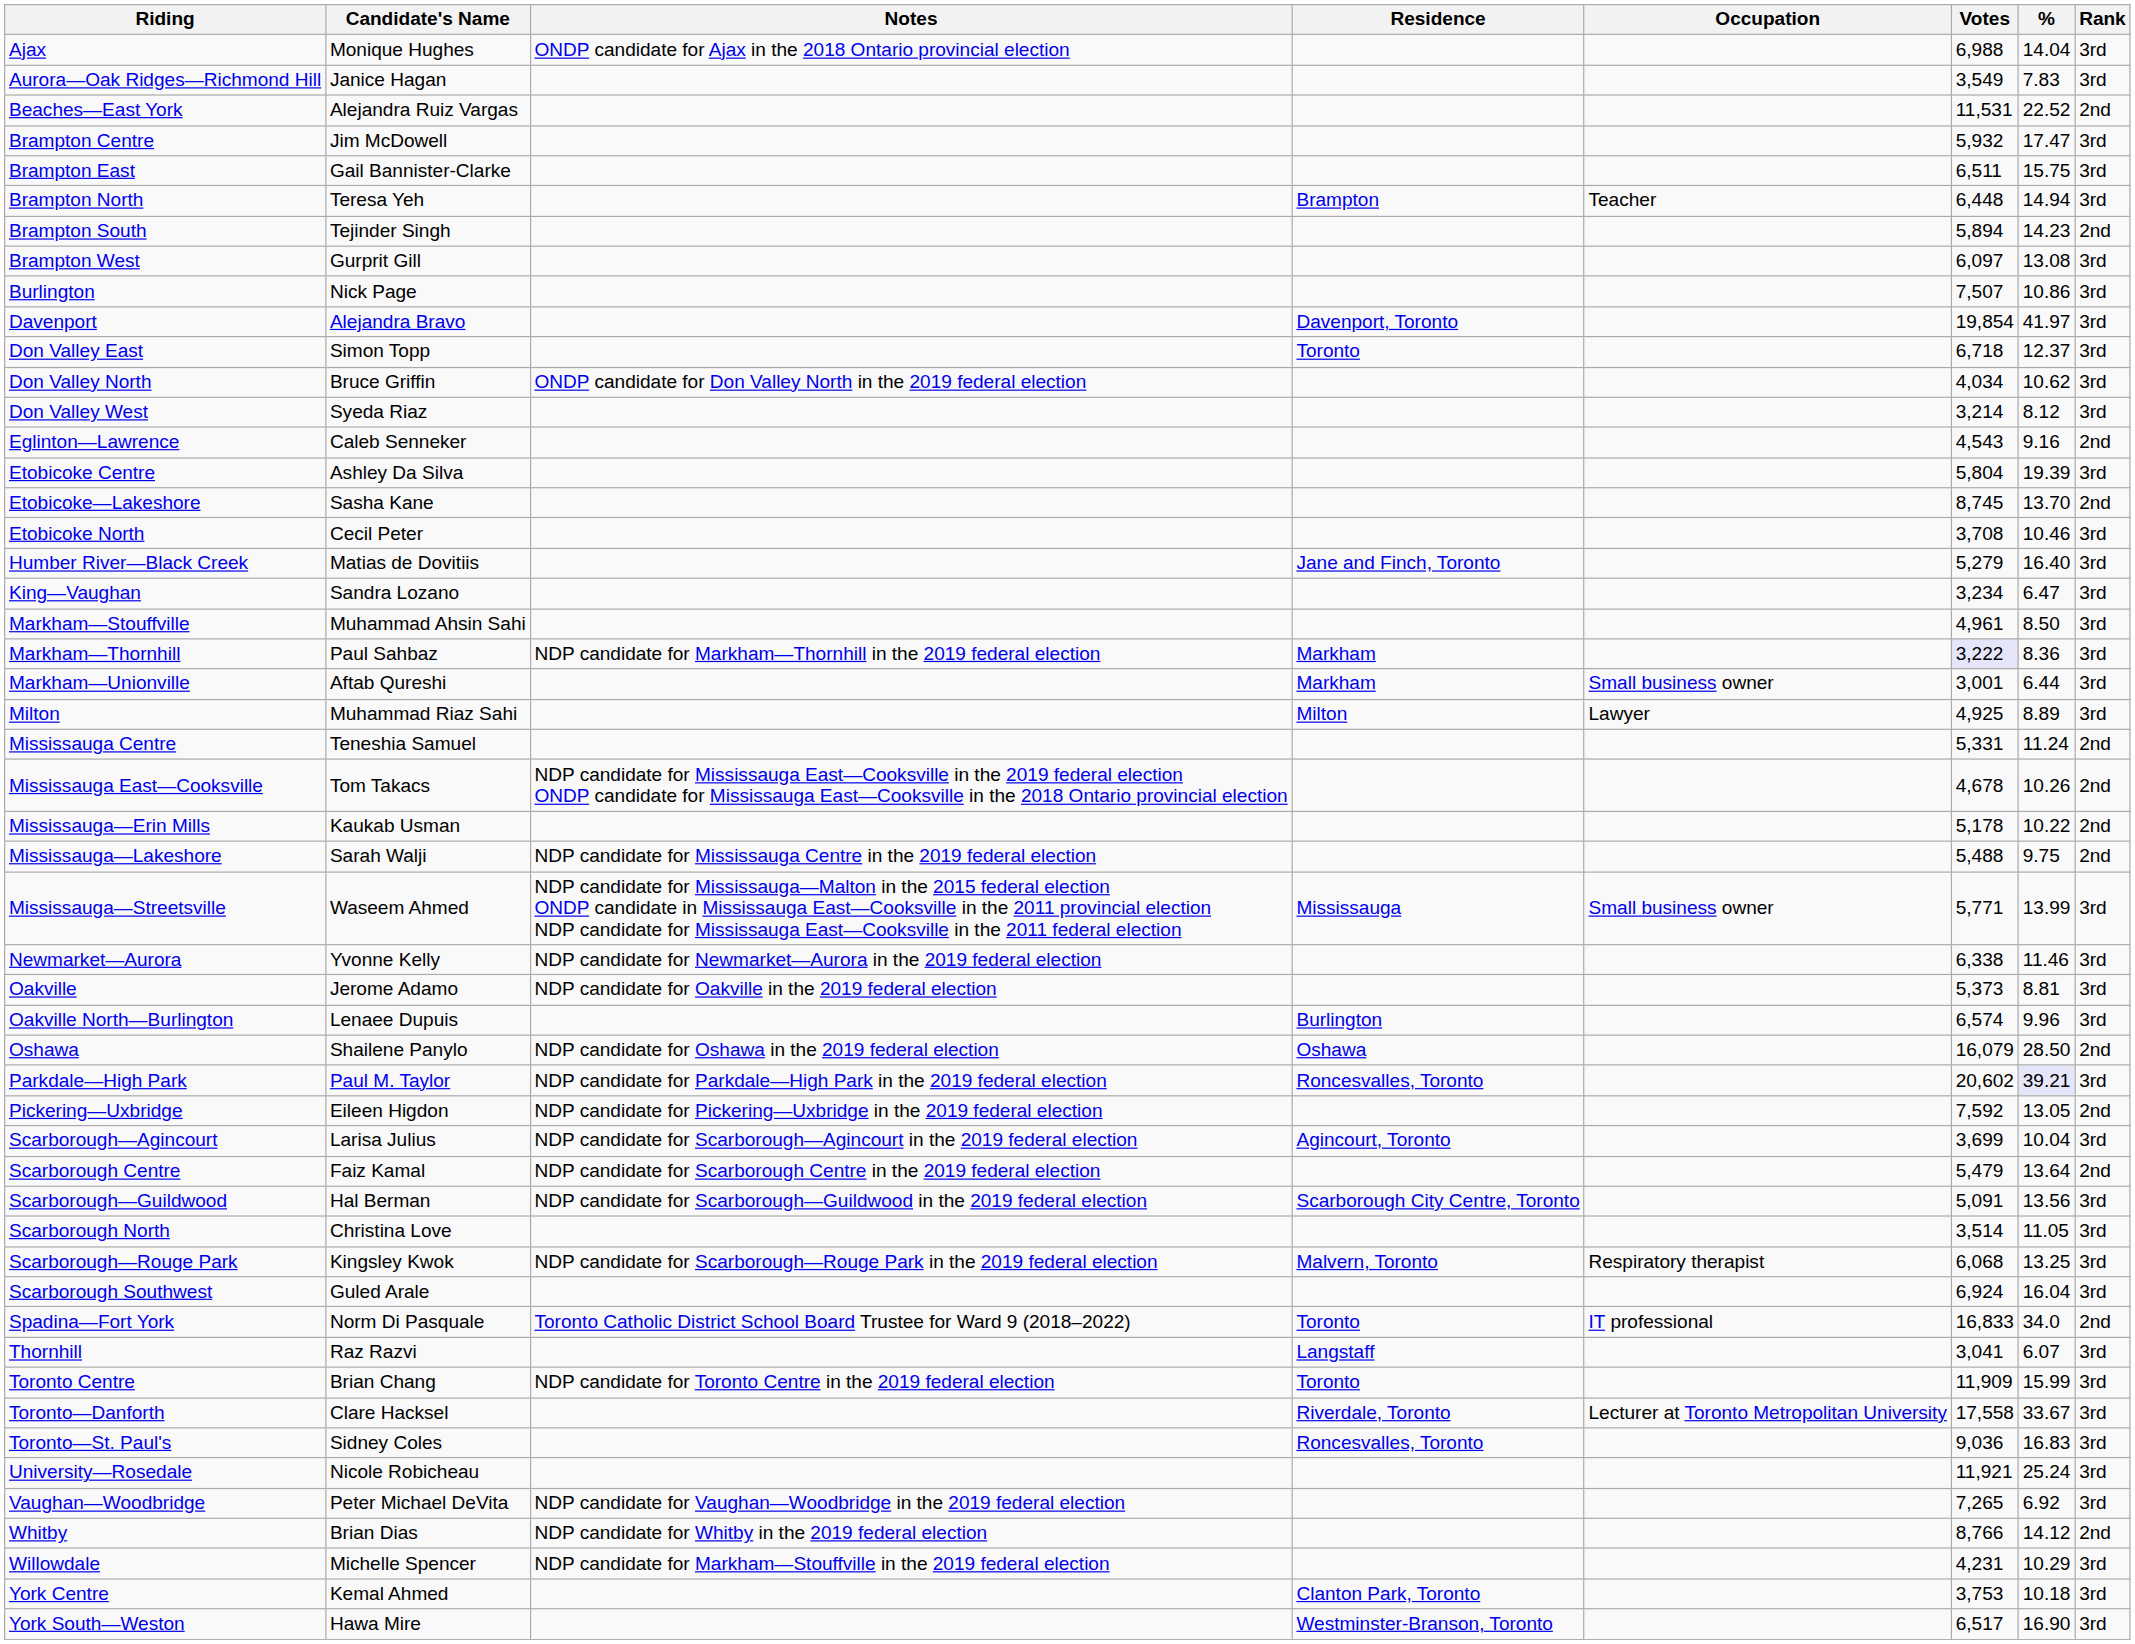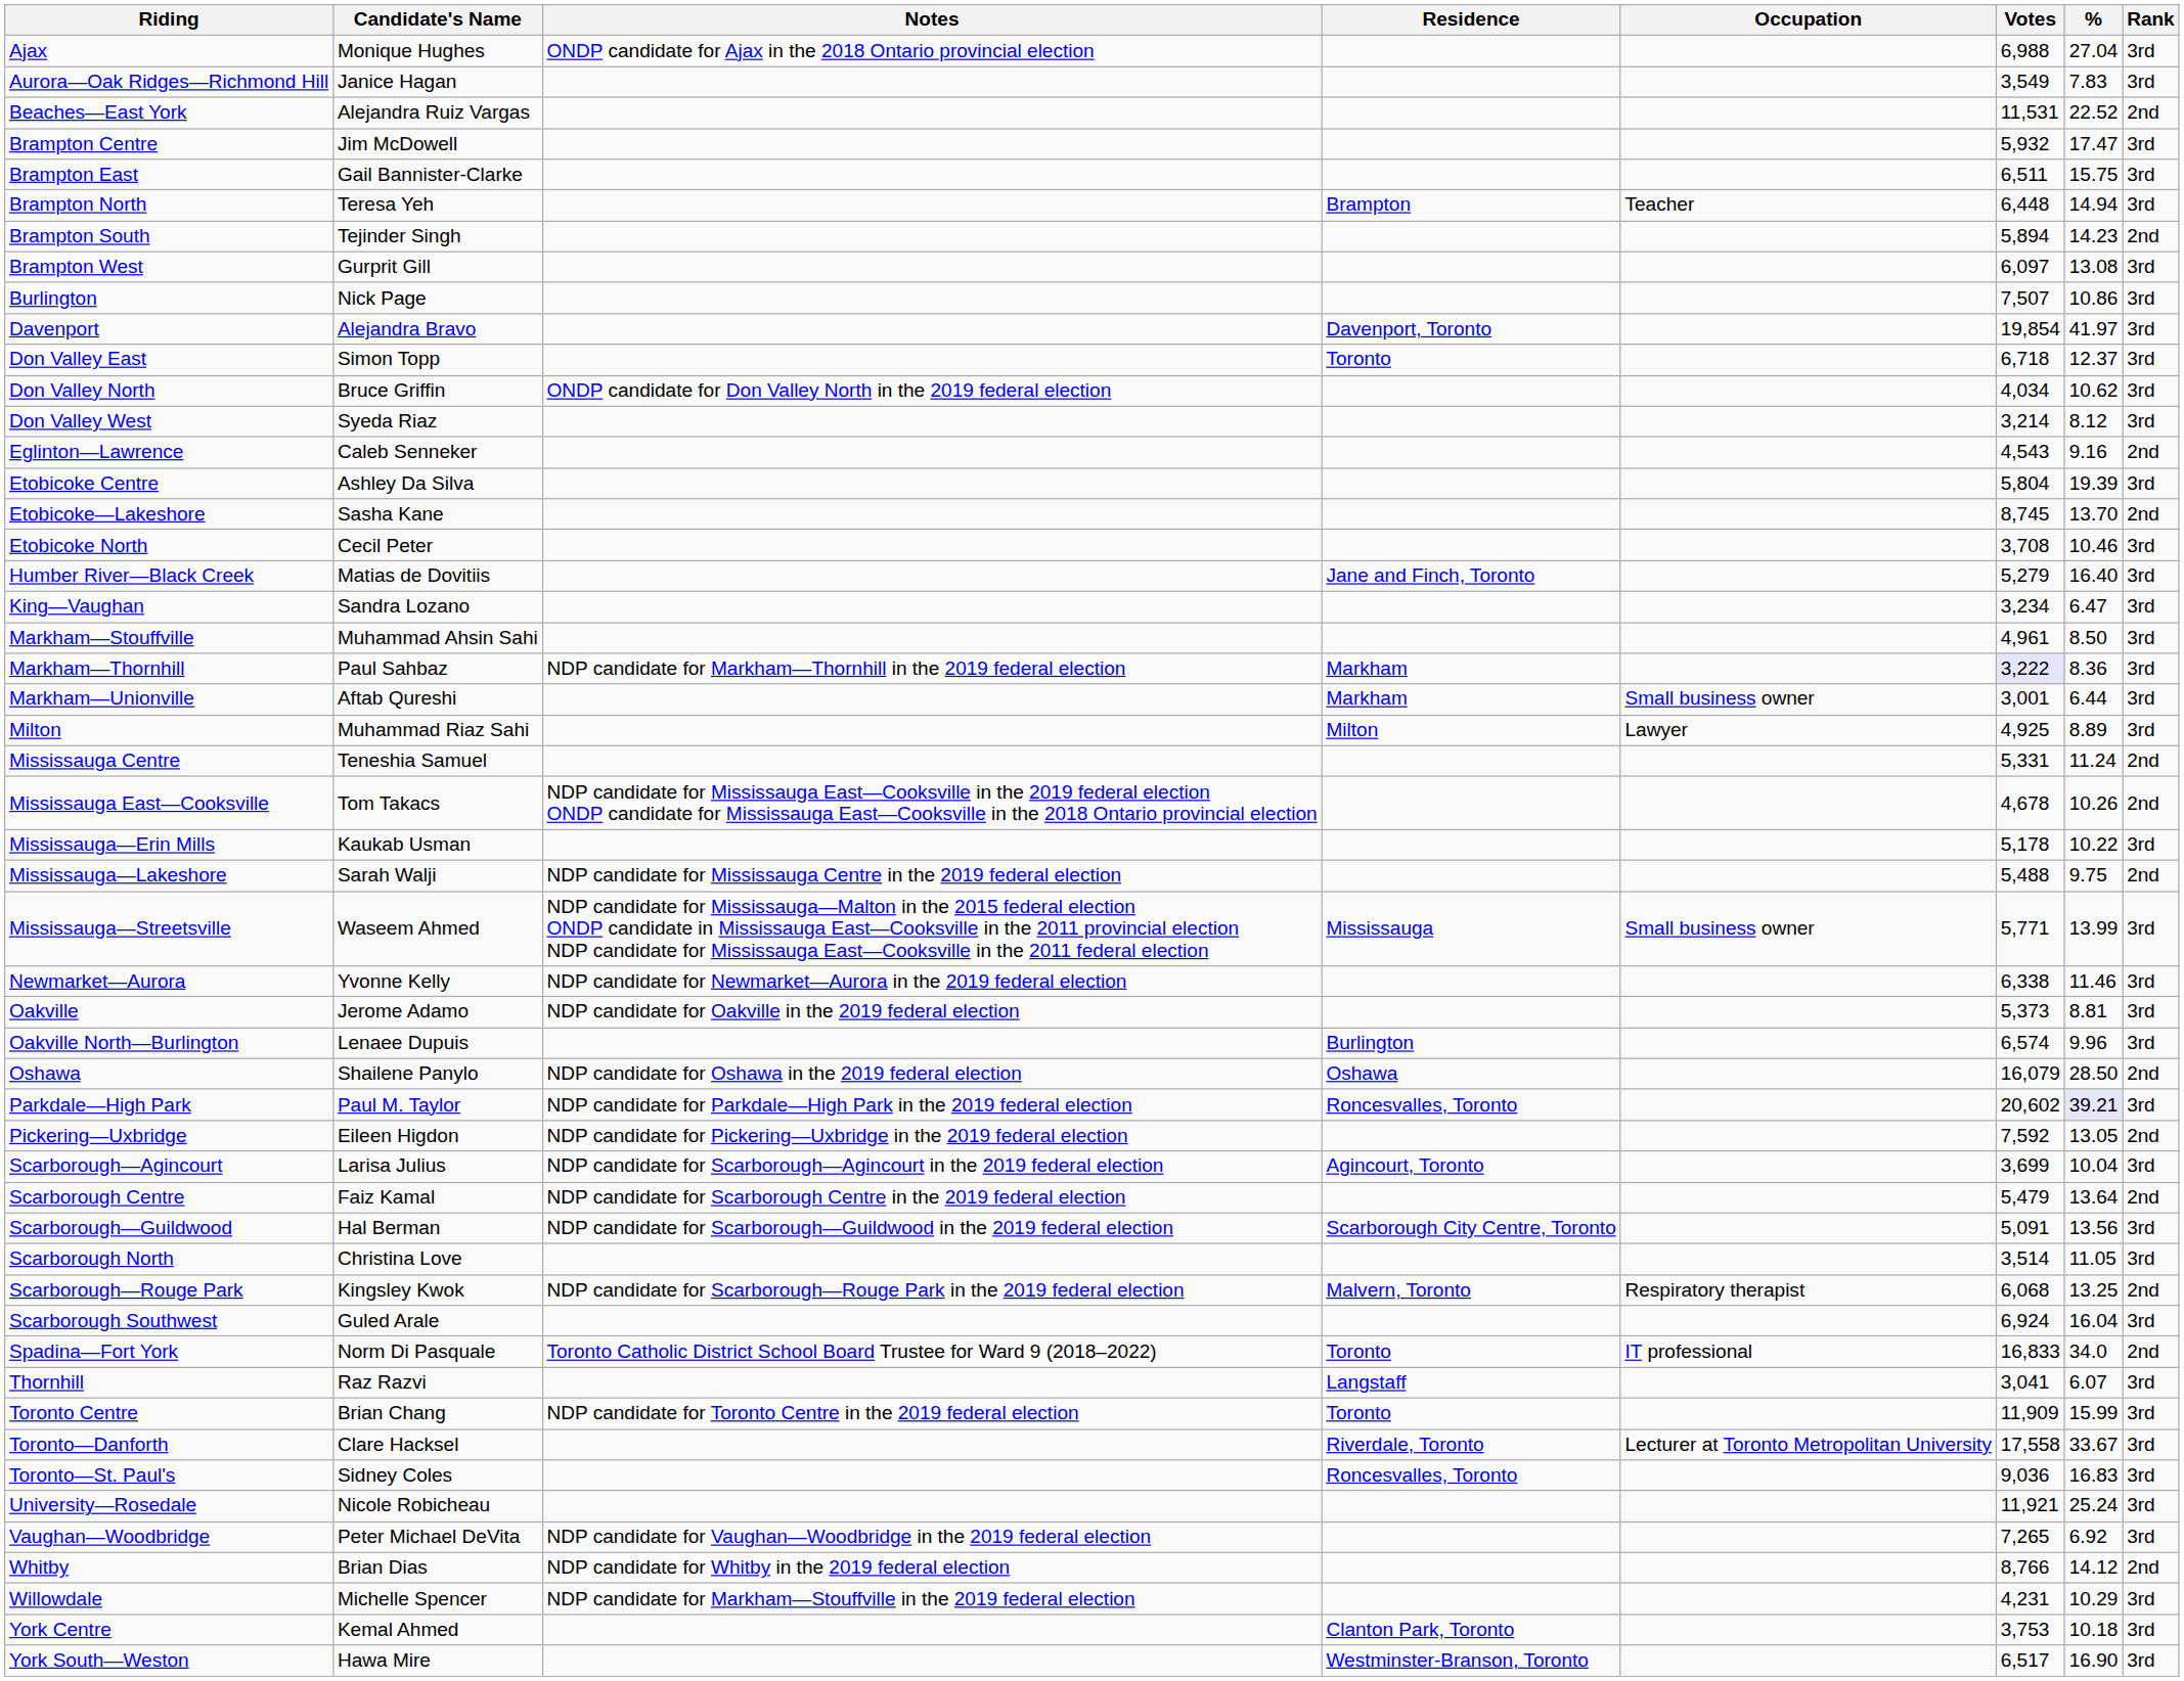Ajax | %: 14.04 -> 27.04
Mississauga—Erin Mills | Rank: 2nd -> 3rd
Scarborough—Rouge Park | Rank: 3rd -> 2nd
